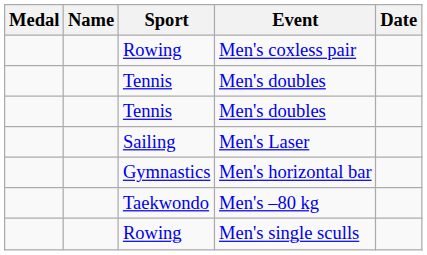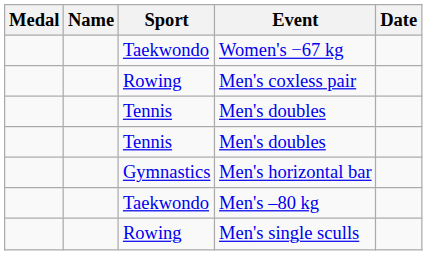+ row: Taekwondo | Women's −67 kg
- row: Sailing | Men's Laser
